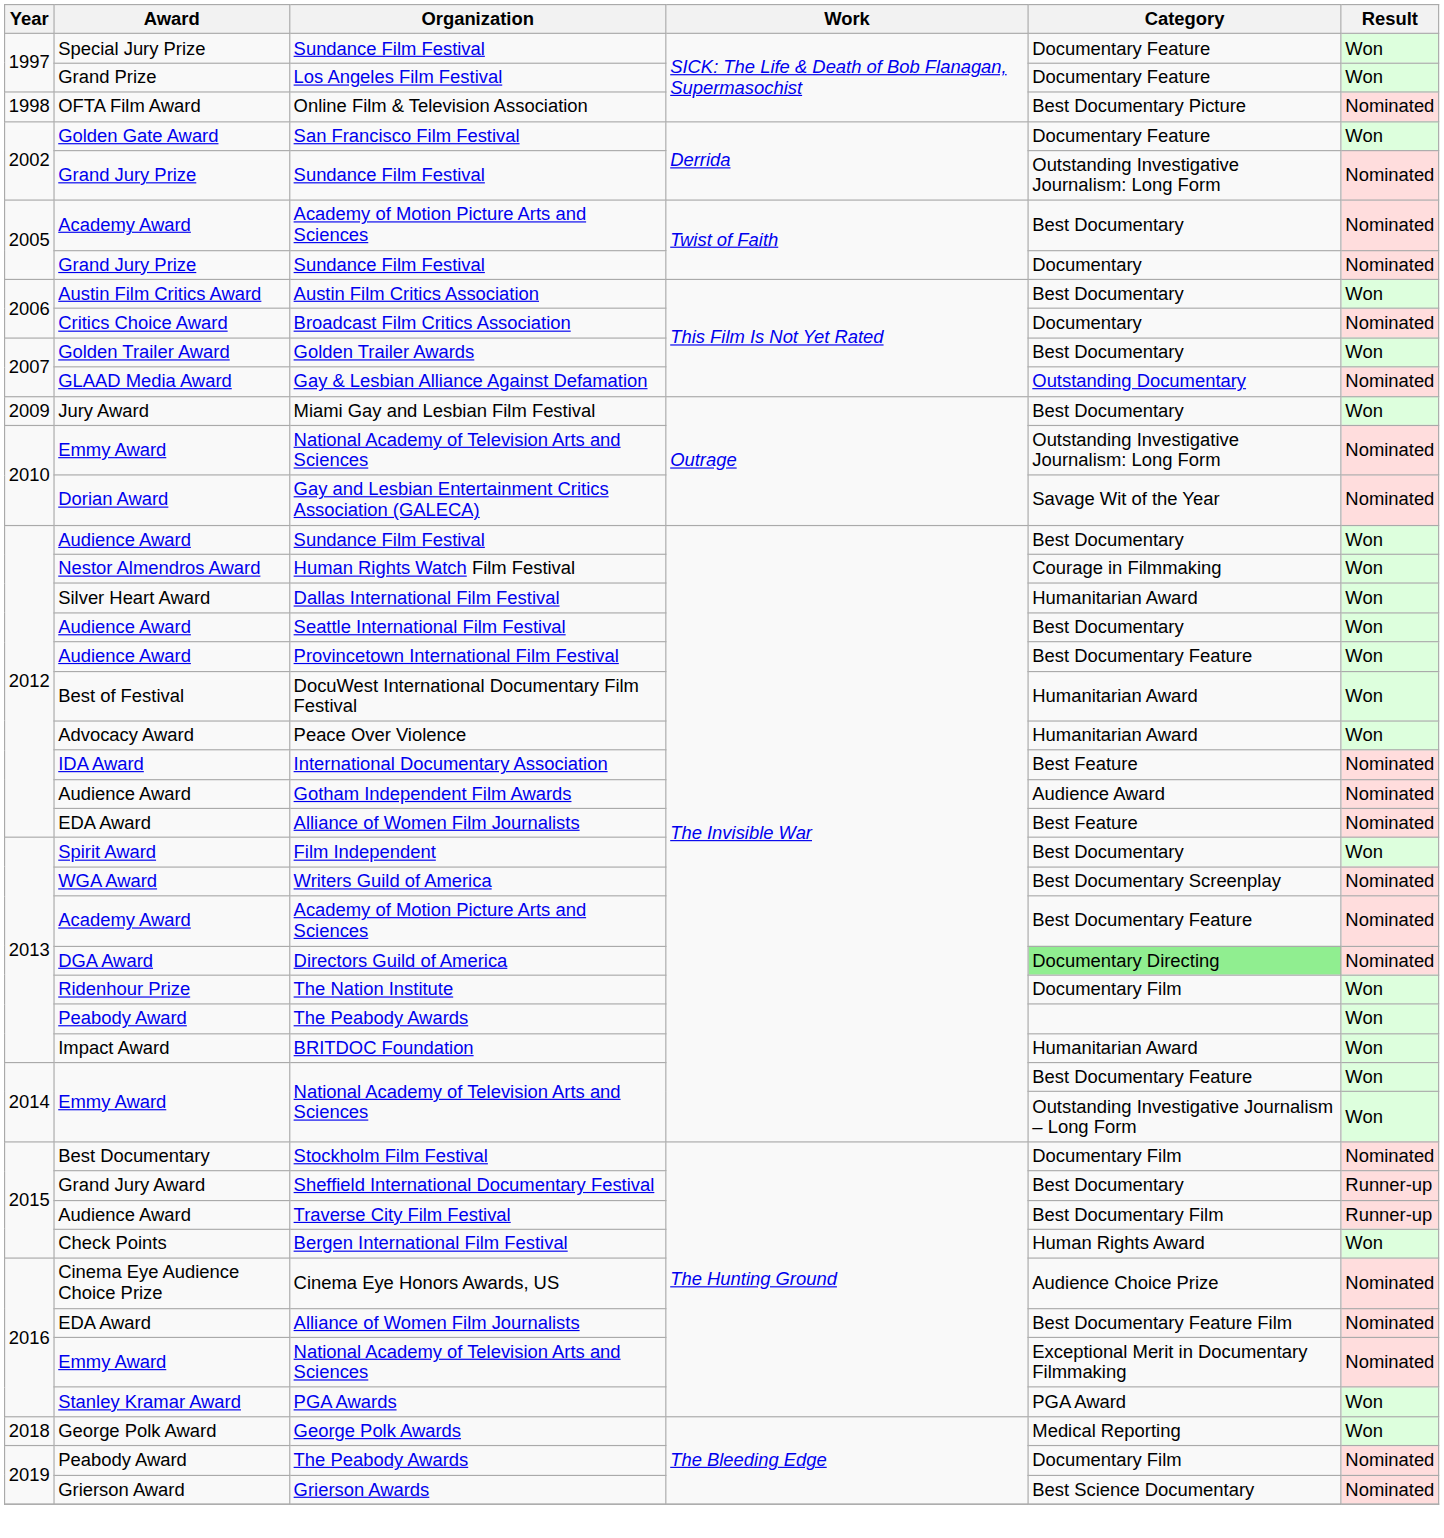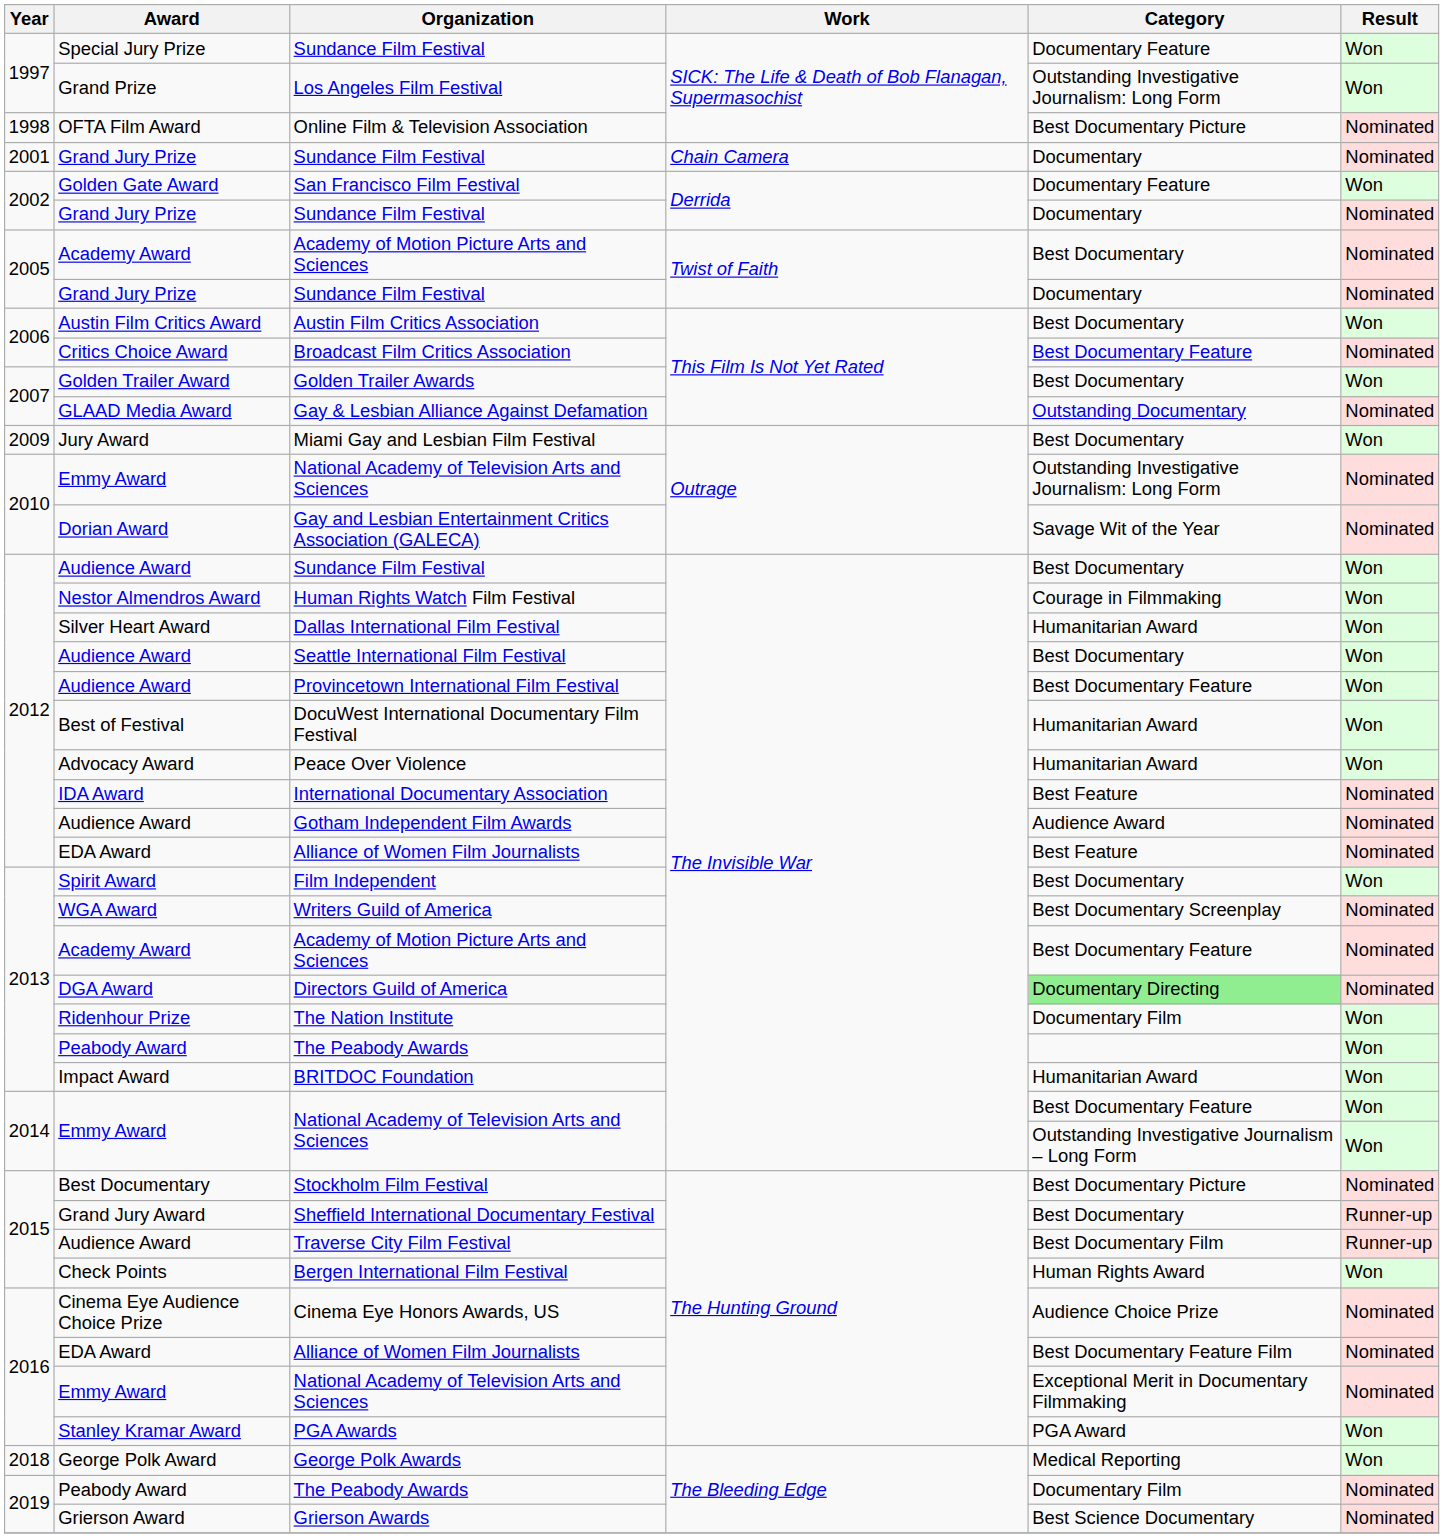Los Angeles Film Festival | Category: Documentary Feature -> Outstanding Investigative Journalism: Long Form
+ row: 2001 | Grand Jury Prize | Sundance Film Festival | Chain Camera | Documentary | Nominated
2002 / Sundance Film Festival | Category: Outstanding Investigative Journalism: Long Form -> Documentary
Broadcast Film Critics Association | Category: Documentary -> Best Documentary Feature
Stockholm Film Festival | Category: Documentary Film -> Best Documentary Picture
